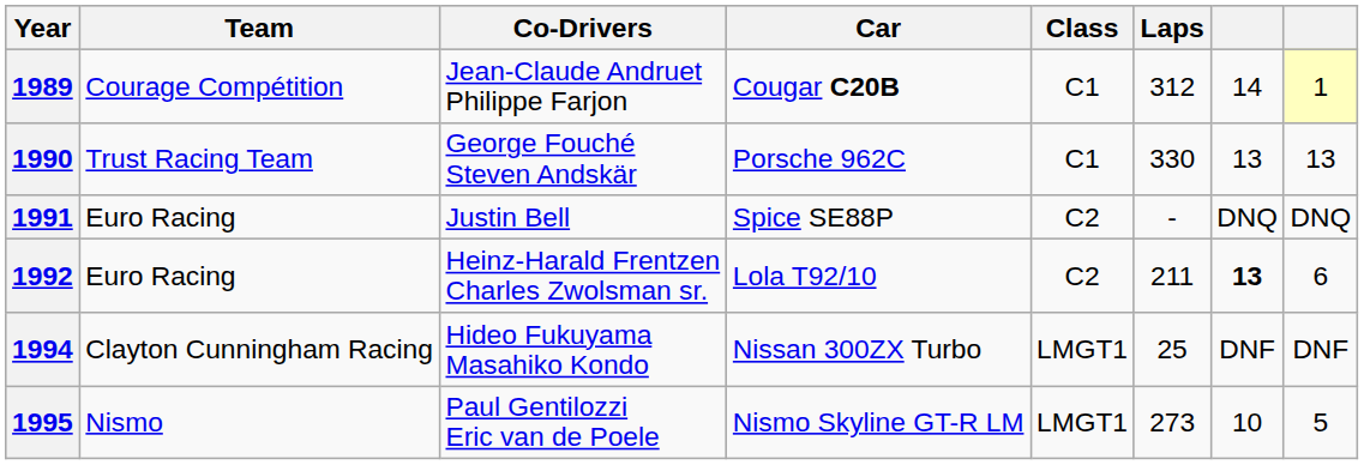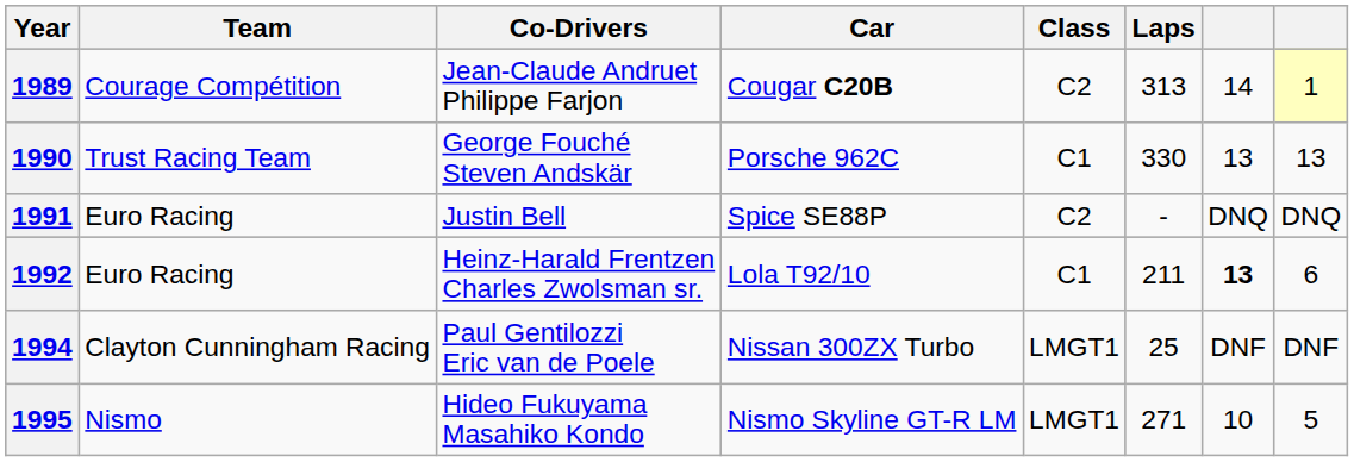1989 | Class: C1 -> C2
1989 | Laps: 312 -> 313
1992 | Class: C2 -> C1
1994 | Co-Drivers: Hideo Fukuyama Masahiko Kondo -> Paul Gentilozzi Eric van de Poele
1995 | Co-Drivers: Paul Gentilozzi Eric van de Poele -> Hideo Fukuyama Masahiko Kondo
1995 | Laps: 273 -> 271
